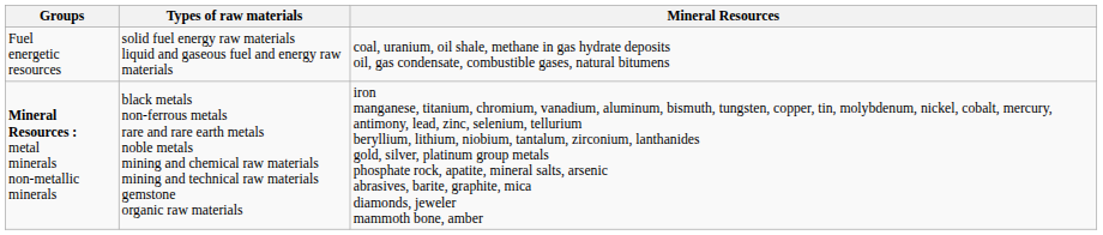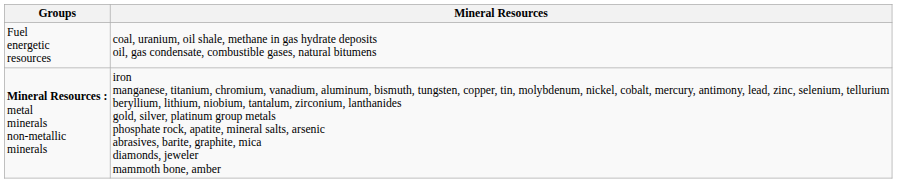- column: Types of raw materials | solid fuel energy raw materials liquid and gaseous fuel and energy raw materials | black metals non-ferrous metals rare and rare earth metals noble metals mining and chemical raw materials mining and technical raw materials gemstone organic raw materials
